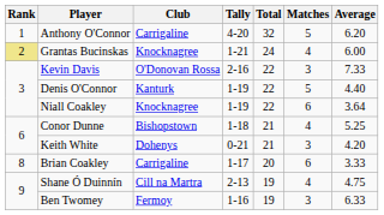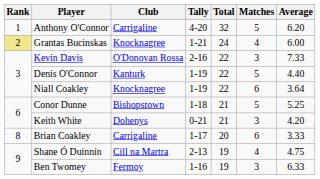Conor Dunne | Matches: 4 -> 5
